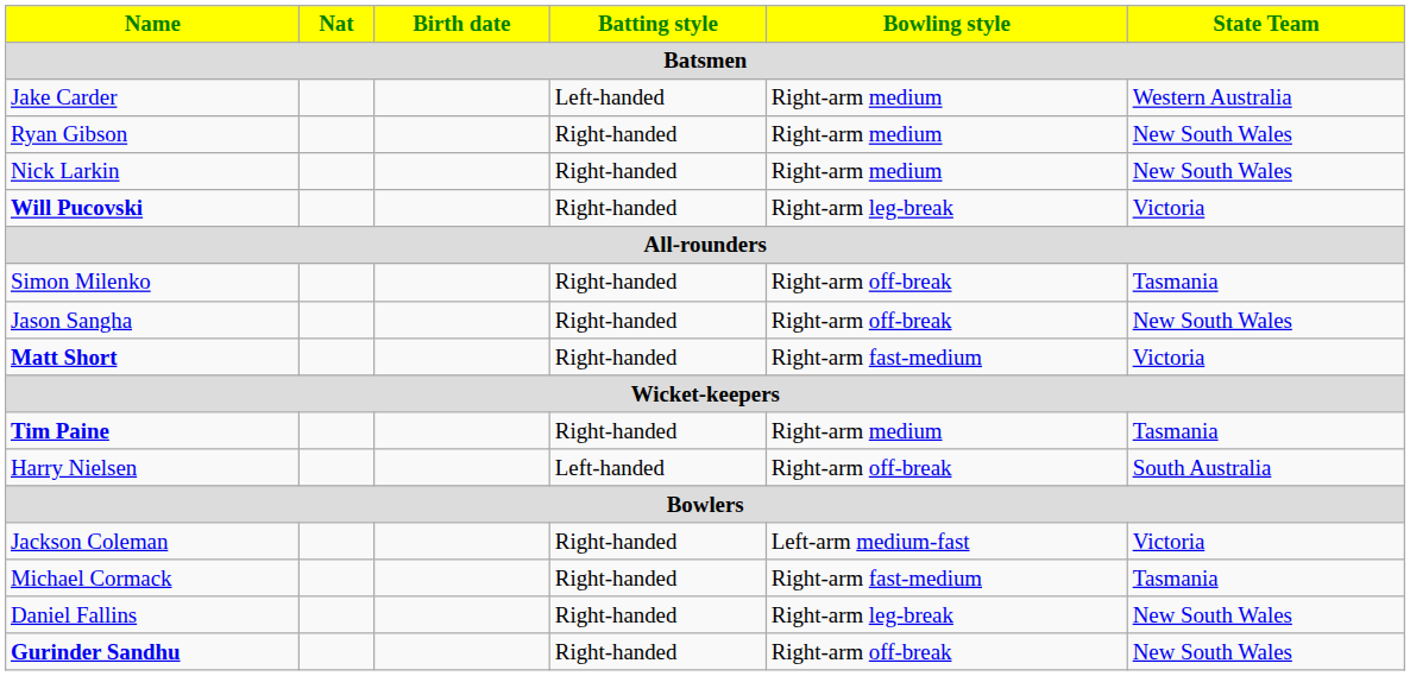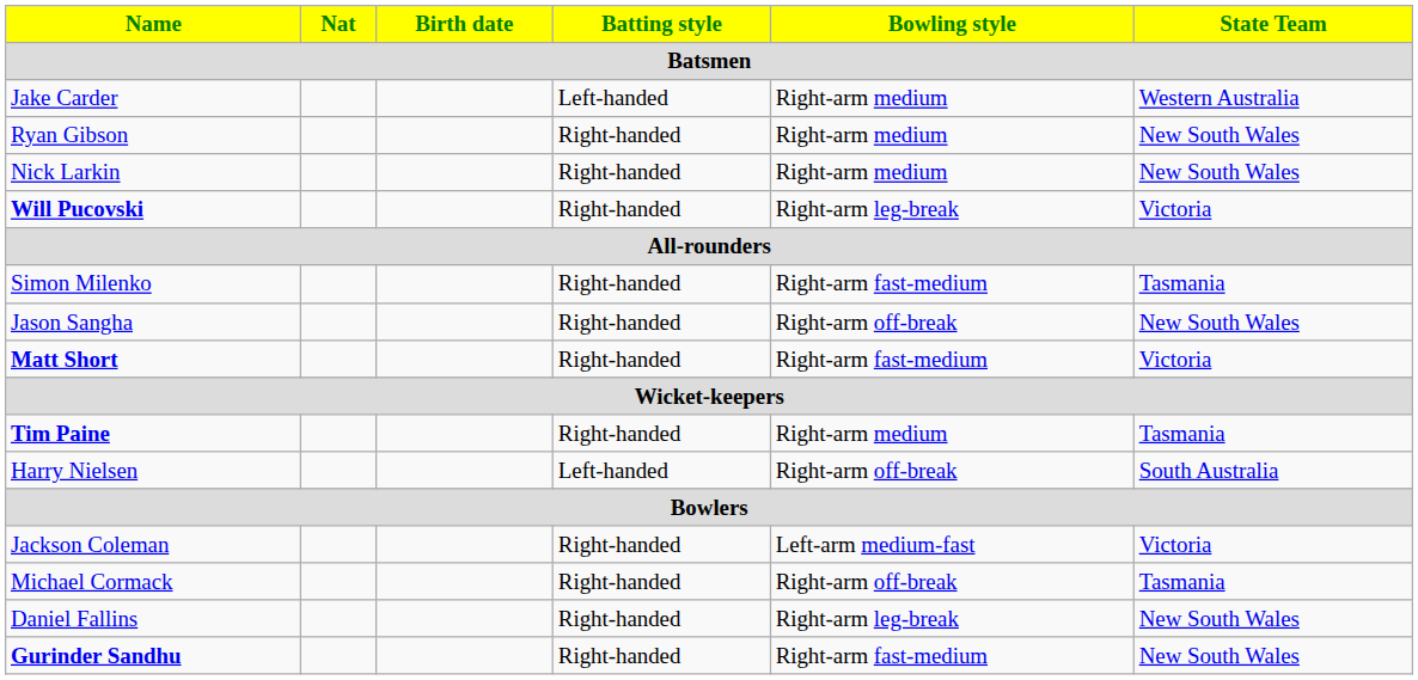Simon Milenko | Bowling style: Right-arm off-break -> Right-arm fast-medium
Michael Cormack | Bowling style: Right-arm fast-medium -> Right-arm off-break
Gurinder Sandhu | Bowling style: Right-arm off-break -> Right-arm fast-medium
